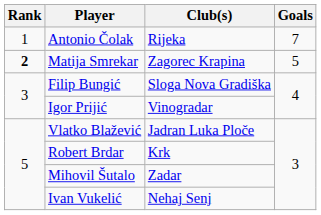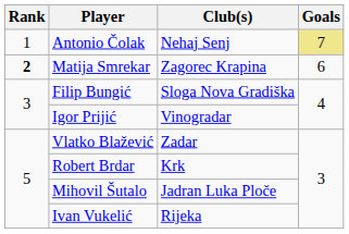Antonio Čolak | Club(s): Rijeka -> Nehaj Senj
Antonio Čolak | Goals: no background -> khaki background
Matija Smrekar | Goals: 5 -> 6
Vlatko Blažević | Club(s): Jadran Luka Ploče -> Zadar
Mihovil Šutalo | Club(s): Zadar -> Jadran Luka Ploče
Ivan Vukelić | Club(s): Nehaj Senj -> Rijeka
